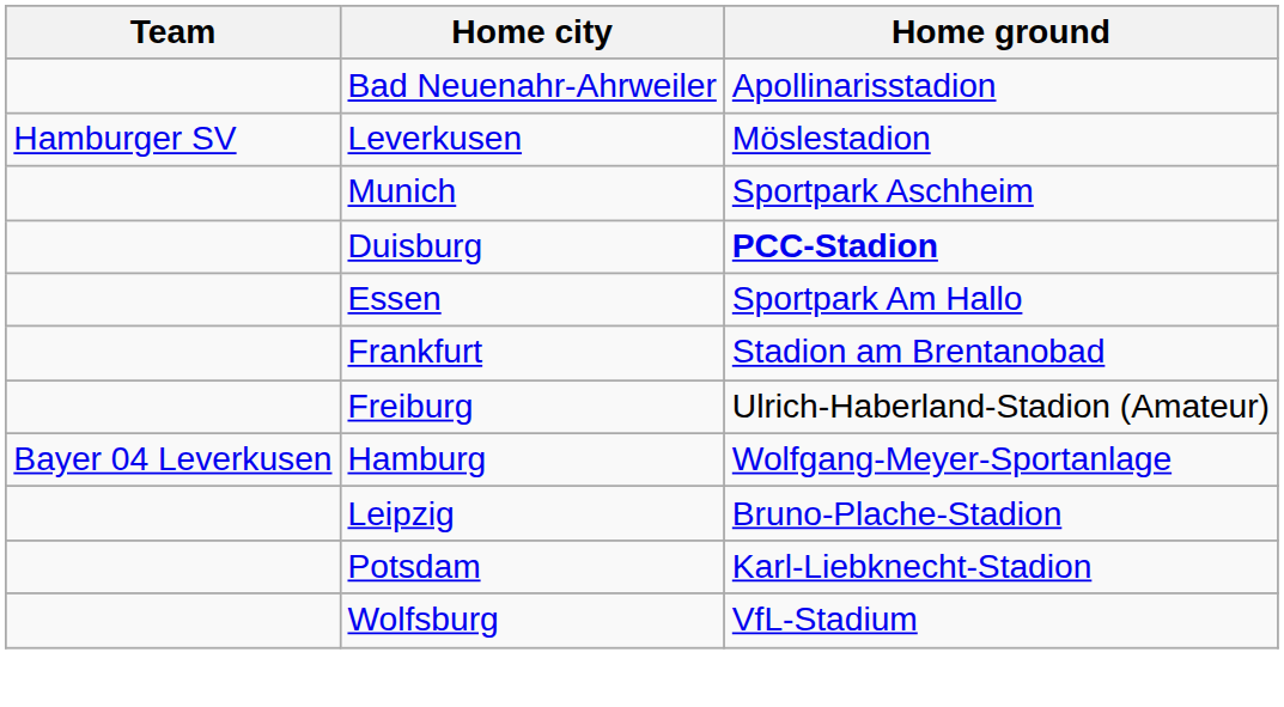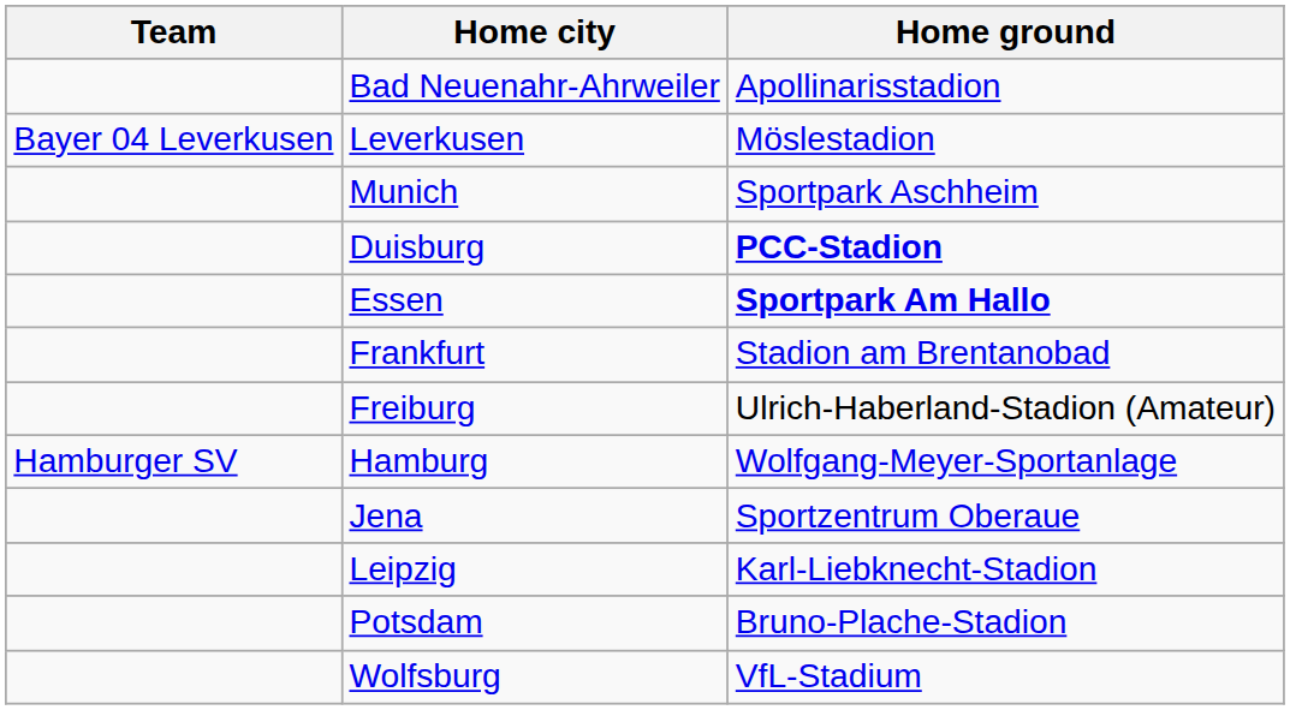Leverkusen | Team: Hamburger SV -> Bayer 04 Leverkusen
Essen | Home ground: normal -> bold
Hamburg | Team: Bayer 04 Leverkusen -> Hamburger SV
+ row: Jena | Sportzentrum Oberaue
Leipzig | Home ground: Bruno-Plache-Stadion -> Karl-Liebknecht-Stadion
Potsdam | Home ground: Karl-Liebknecht-Stadion -> Bruno-Plache-Stadion
